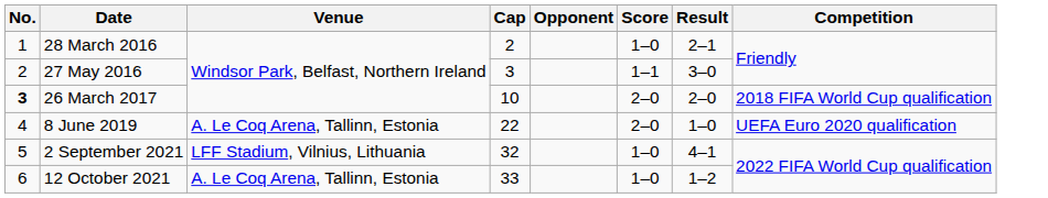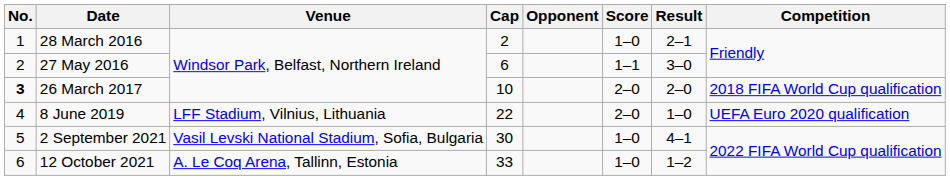27 May 2016 | Cap: 3 -> 6
8 June 2019 | Venue: A. Le Coq Arena, Tallinn, Estonia -> LFF Stadium, Vilnius, Lithuania
2 September 2021 | Venue: LFF Stadium, Vilnius, Lithuania -> Vasil Levski National Stadium, Sofia, Bulgaria
2 September 2021 | Cap: 32 -> 30
